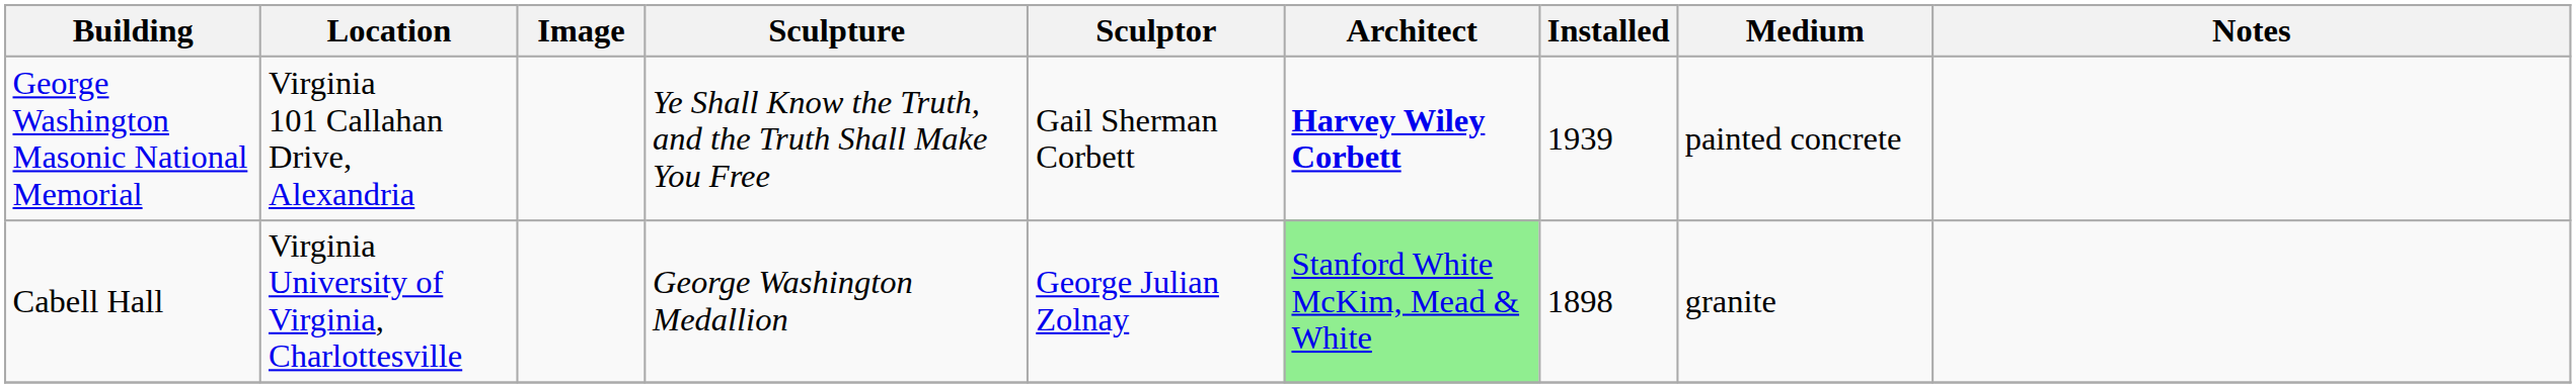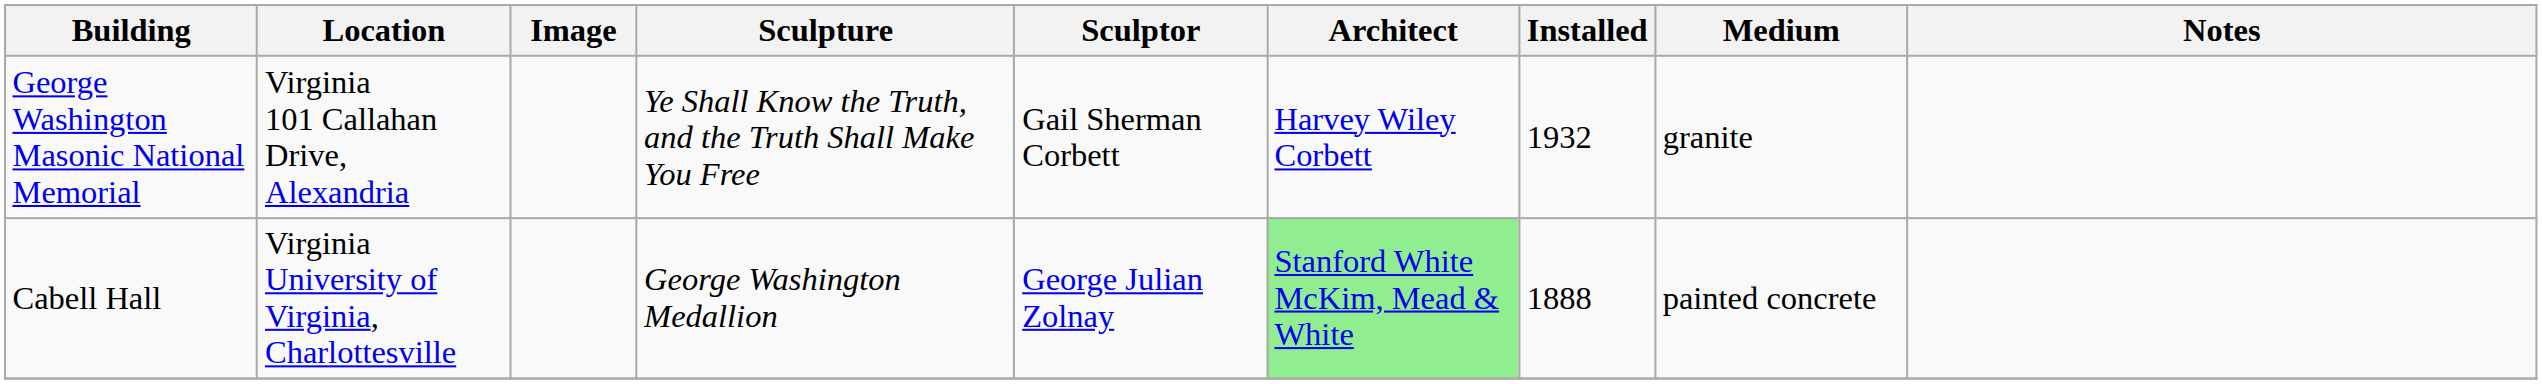George Washington Masonic National Memorial | Architect: bold -> normal
George Washington Masonic National Memorial | Installed: 1939 -> 1932
George Washington Masonic National Memorial | Medium: painted concrete -> granite
Cabell Hall | Installed: 1898 -> 1888
Cabell Hall | Medium: granite -> painted concrete
